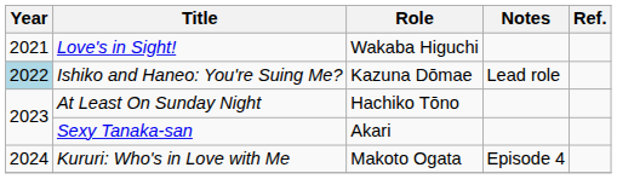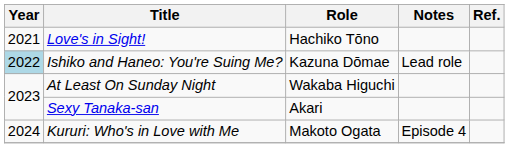Love's in Sight! | Role: Wakaba Higuchi -> Hachiko Tōno
At Least On Sunday Night | Role: Hachiko Tōno -> Wakaba Higuchi
